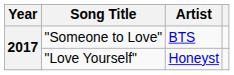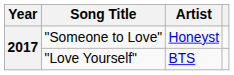"Someone to Love" | Artist: BTS -> Honeyst
"Love Yourself" | Artist: Honeyst -> BTS
